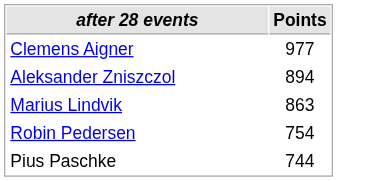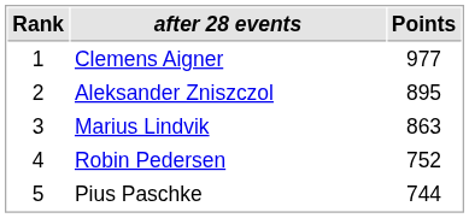+ column: Rank | 1 | 2 | 3 | 4 | 5
Aleksander Zniszczol | Points: 894 -> 895
Robin Pedersen | Points: 754 -> 752
